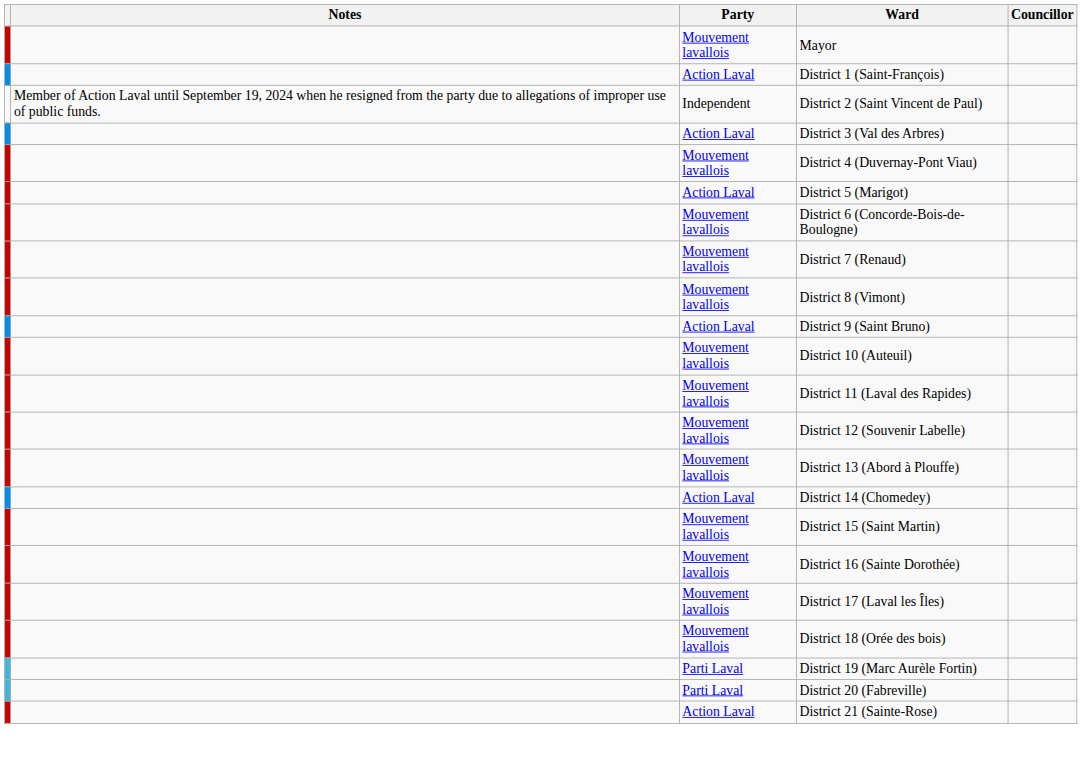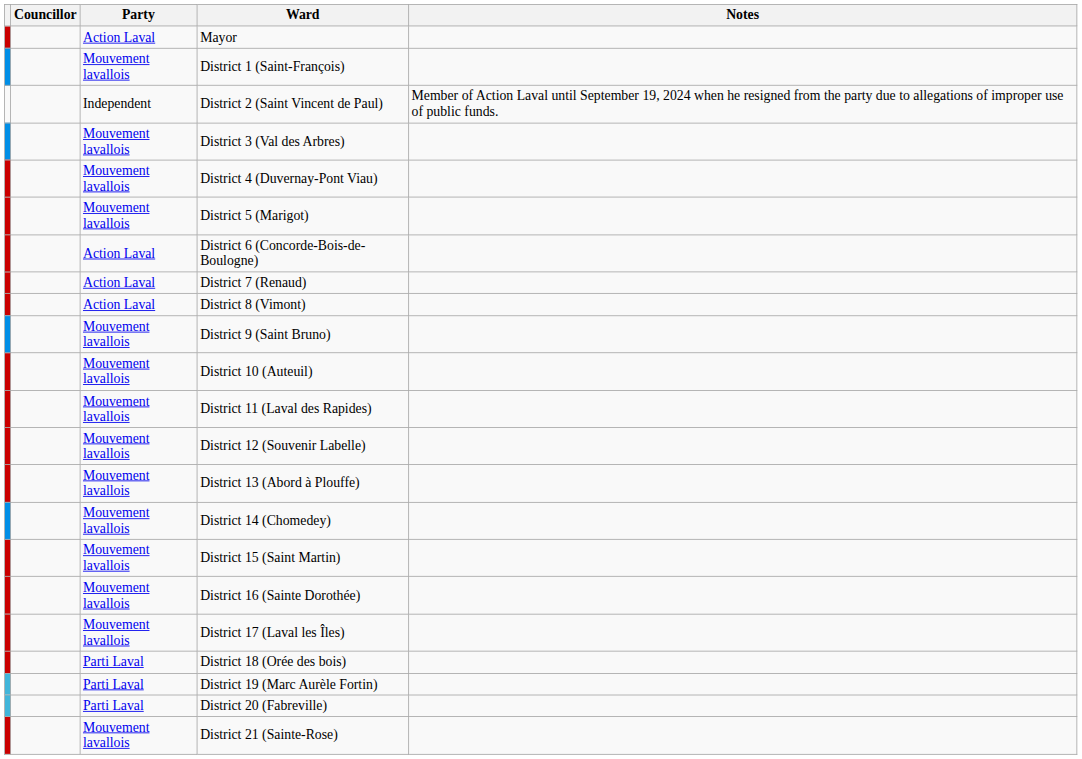columns swapped: Councillor <-> Notes
Mayor | Party: Mouvement lavallois -> Action Laval
District 1 (Saint-François) | Party: Action Laval -> Mouvement lavallois
District 3 (Val des Arbres) | Party: Action Laval -> Mouvement lavallois
District 5 (Marigot) | Party: Action Laval -> Mouvement lavallois
District 6 (Concorde-Bois-de-Boulogne) | Party: Mouvement lavallois -> Action Laval
District 7 (Renaud) | Party: Mouvement lavallois -> Action Laval
District 8 (Vimont) | Party: Mouvement lavallois -> Action Laval
District 9 (Saint Bruno) | Party: Action Laval -> Mouvement lavallois
District 14 (Chomedey) | Party: Action Laval -> Mouvement lavallois
District 18 (Orée des bois) | Party: Mouvement lavallois -> Parti Laval
District 21 (Sainte-Rose) | Party: Action Laval -> Mouvement lavallois
